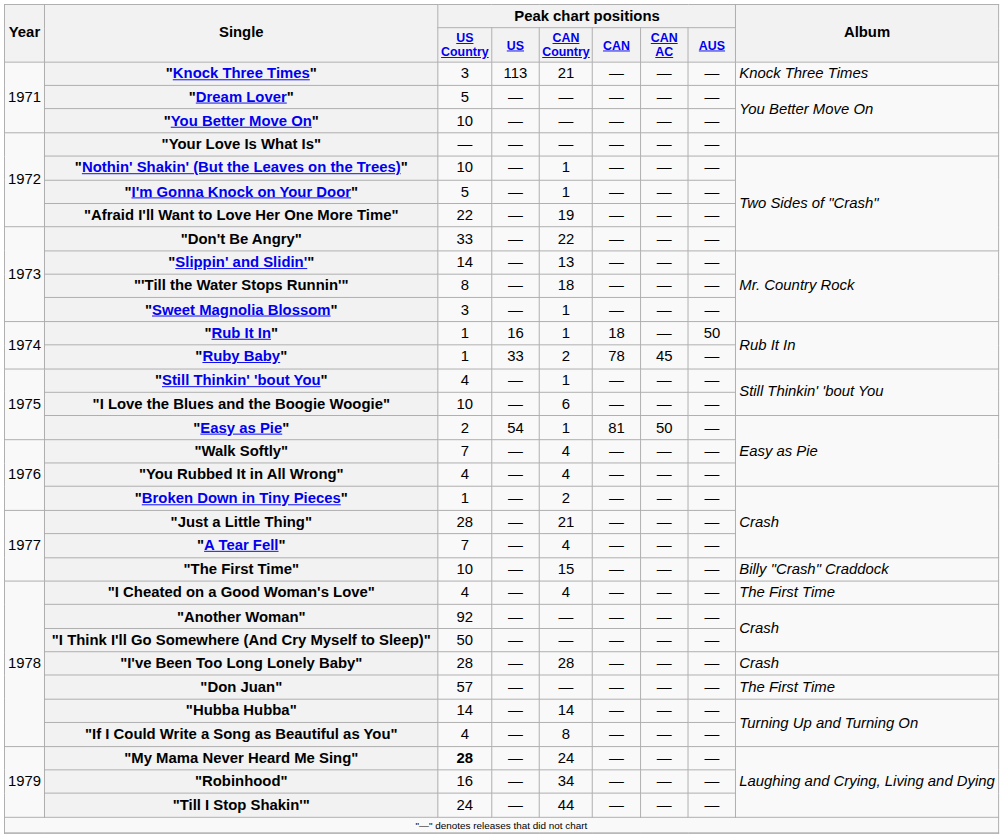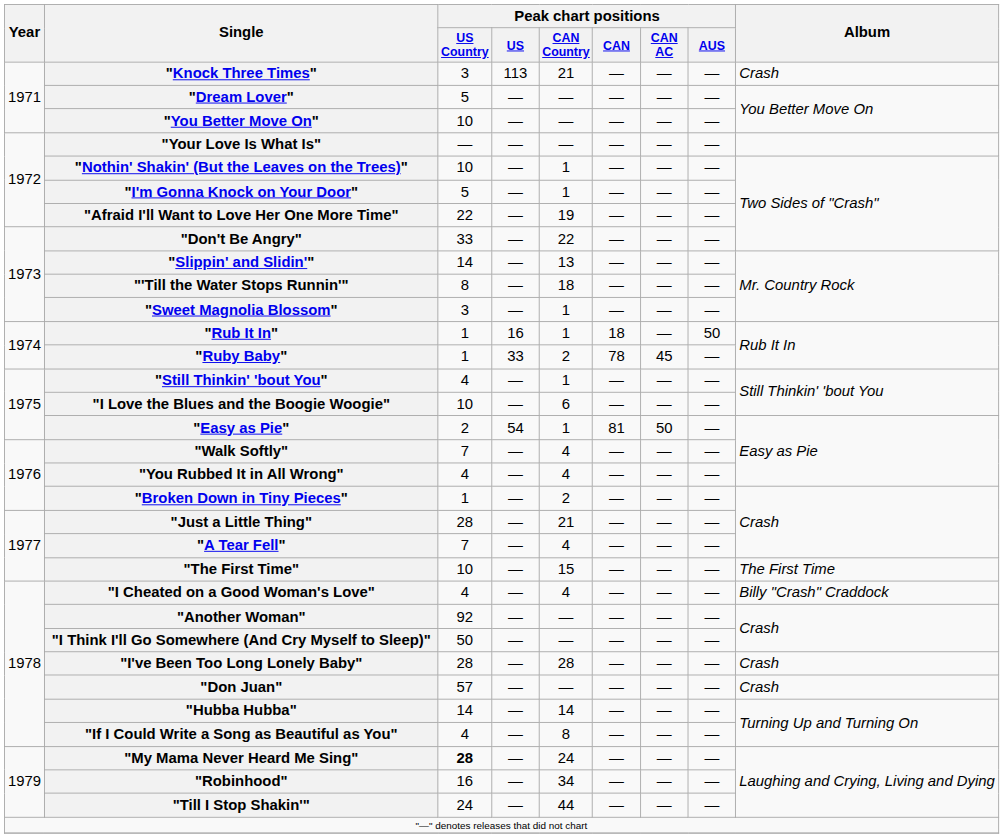"Knock Three Times" | Album: Knock Three Times -> Crash
"The First Time" | Album: Billy "Crash" Craddock -> The First Time
"I Cheated on a Good Woman's Love" | Album: The First Time -> Billy "Crash" Craddock
"Don Juan" | Album: The First Time -> Crash
